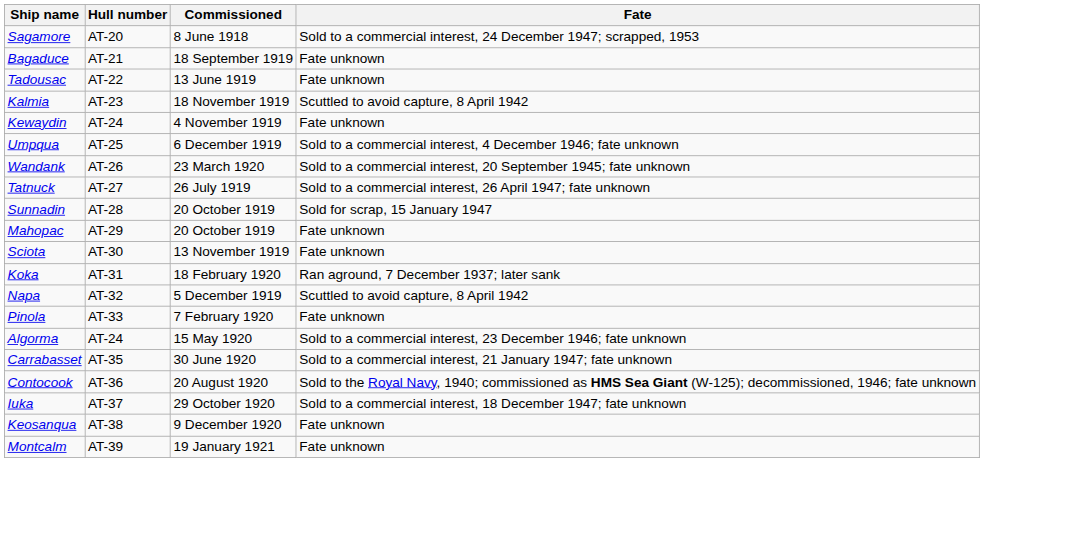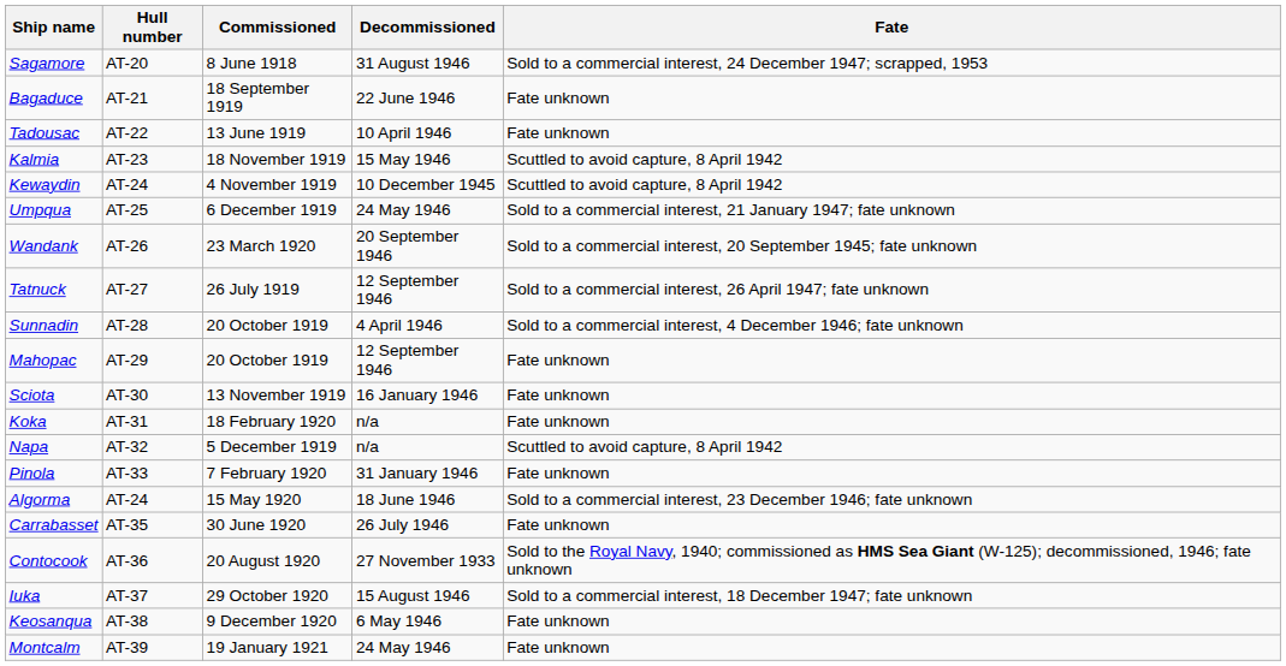+ column: Decommissioned | 31 August 1946 | 22 June 1946 | 10 April 1946 | 15 May 1946 | 10 December 1945 | 24 May 1946 | 20 September 1946 | 12 September 1946 | 4 April 1946 | 12 September 1946 | 16 January 1946 | n/a | n/a | 31 January 1946 | 18 June 1946 | 26 July 1946 | 27 November 1933 | 15 August 1946 | 6 May 1946 | 24 May 1946
Kewaydin | Fate: Fate unknown -> Scuttled to avoid capture, 8 April 1942
Umpqua | Fate: Sold to a commercial interest, 4 December 1946; fate unknown -> Sold to a commercial interest, 21 January 1947; fate unknown
Sunnadin | Fate: Sold for scrap, 15 January 1947 -> Sold to a commercial interest, 4 December 1946; fate unknown
Koka | Fate: Ran aground, 7 December 1937; later sank -> Fate unknown
Carrabasset | Fate: Sold to a commercial interest, 21 January 1947; fate unknown -> Fate unknown
